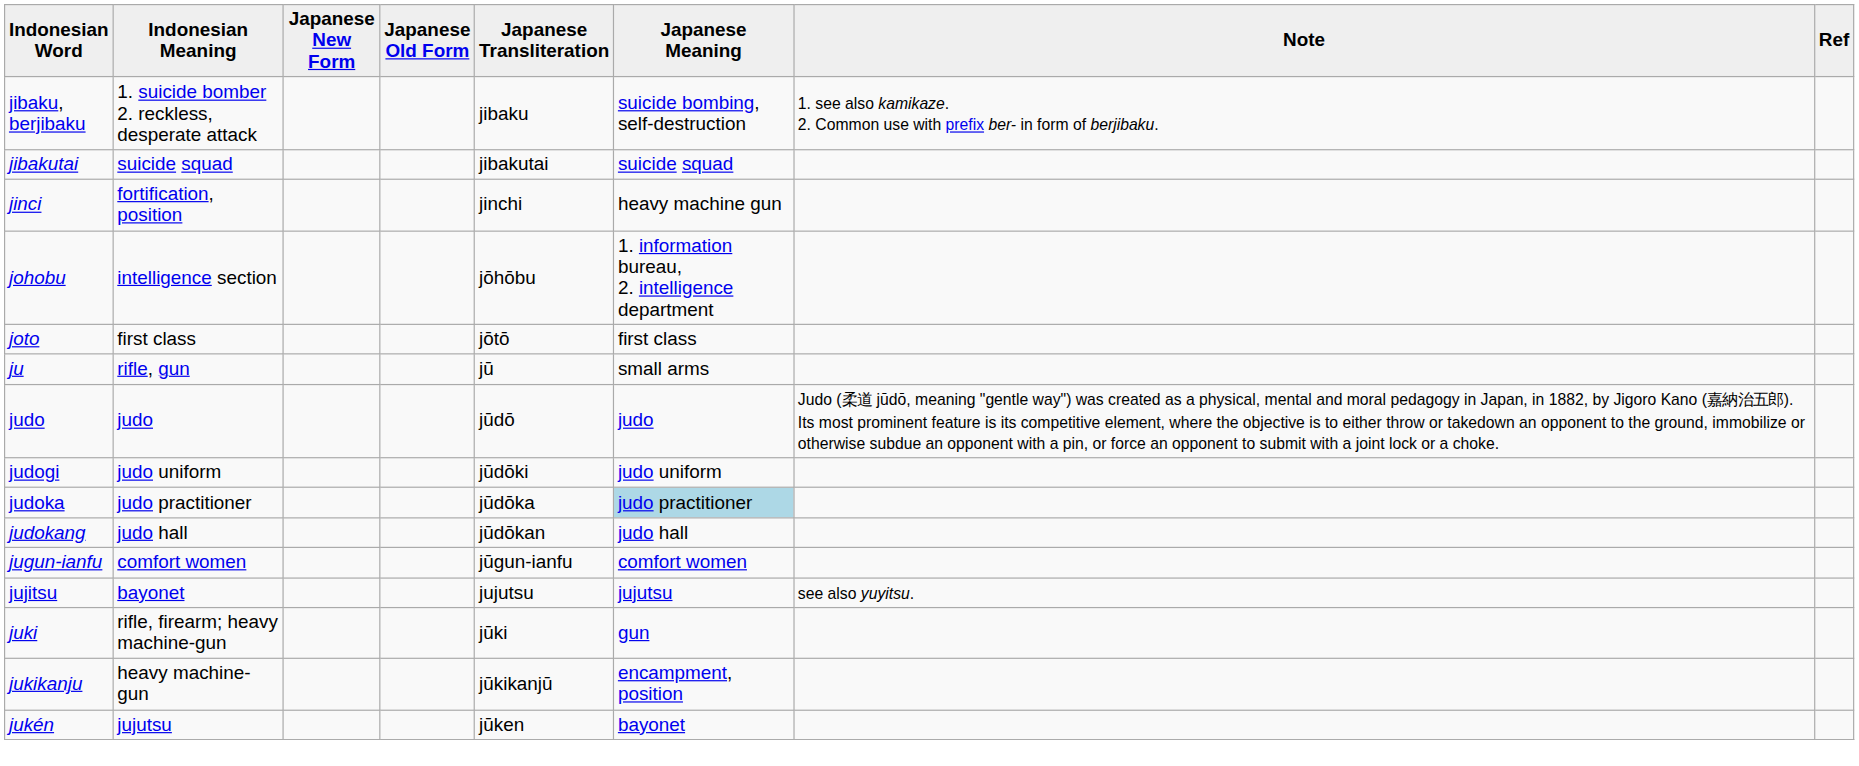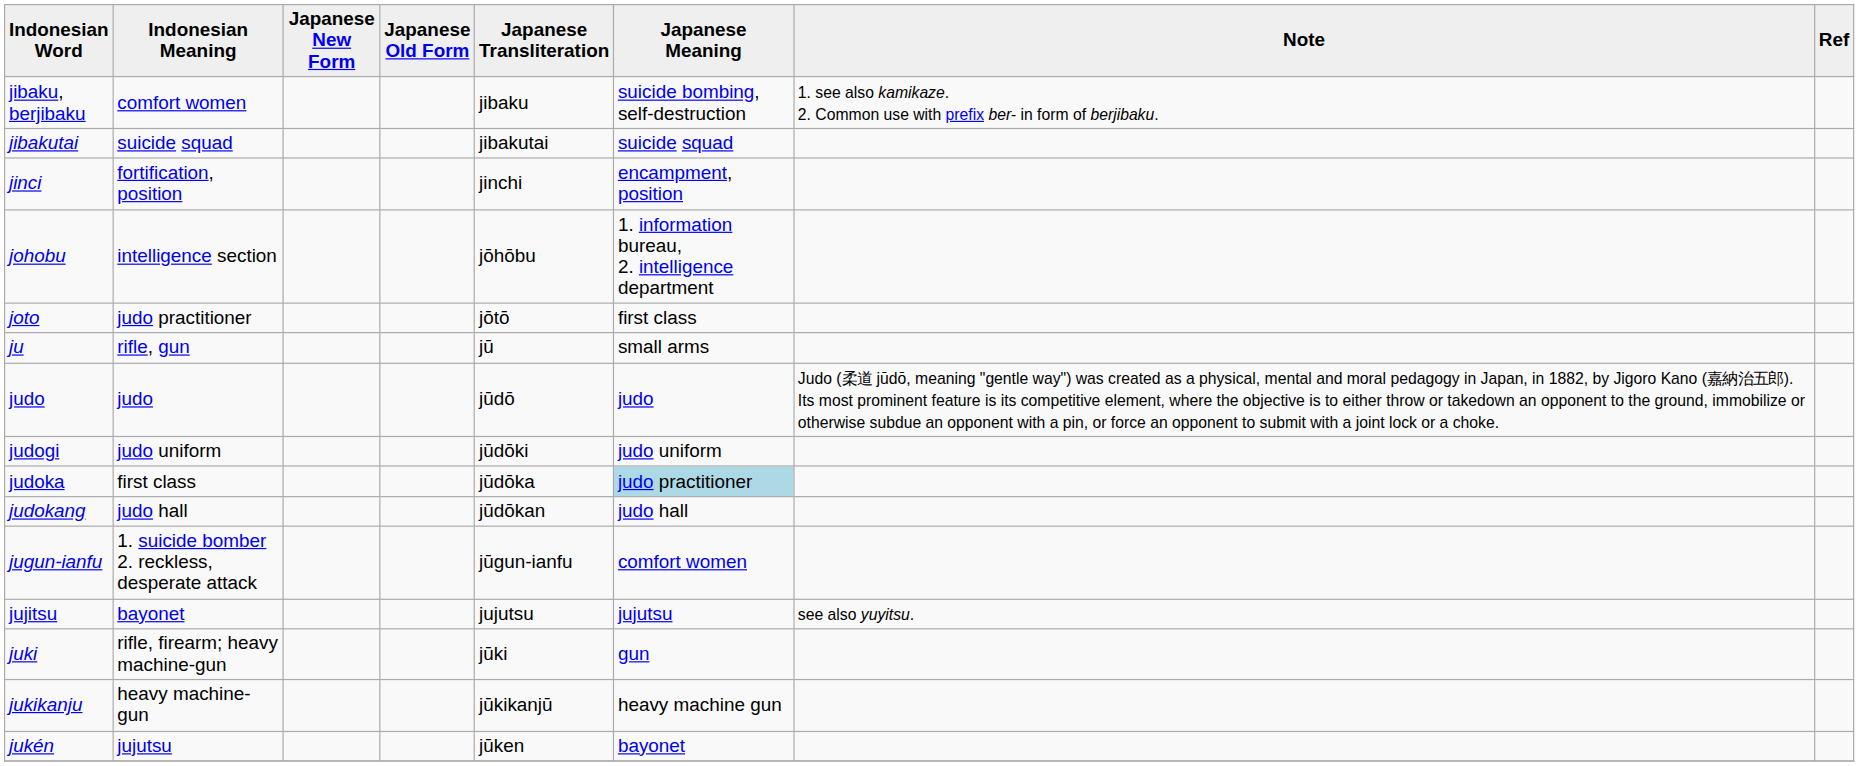jibaku, berjibaku | Indonesian Meaning: 1. suicide bomber 2. reckless, desperate attack -> comfort women
jinci | Japanese Meaning: heavy machine gun -> encampment, position
joto | Indonesian Meaning: first class -> judo practitioner
judoka | Indonesian Meaning: judo practitioner -> first class
jugun-ianfu | Indonesian Meaning: comfort women -> 1. suicide bomber 2. reckless, desperate attack
jukikanju | Japanese Meaning: encampment, position -> heavy machine gun
